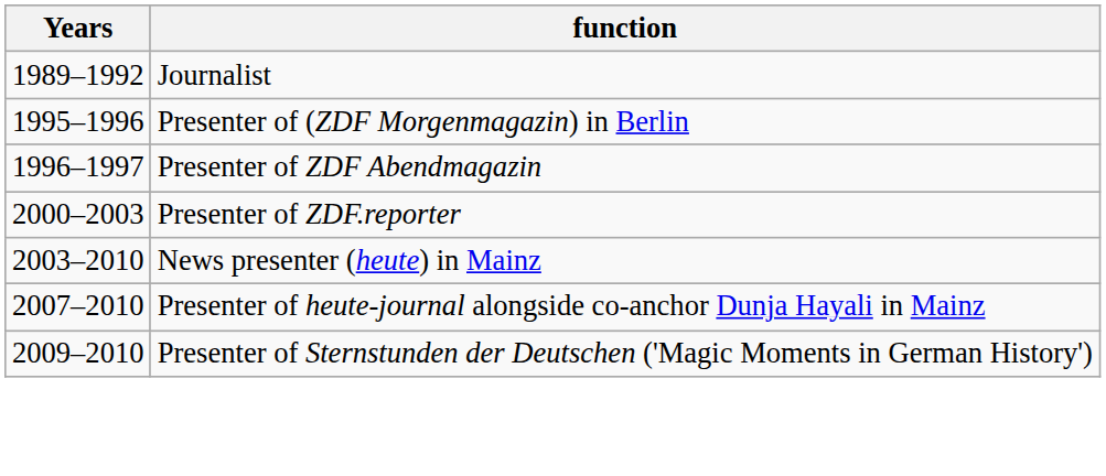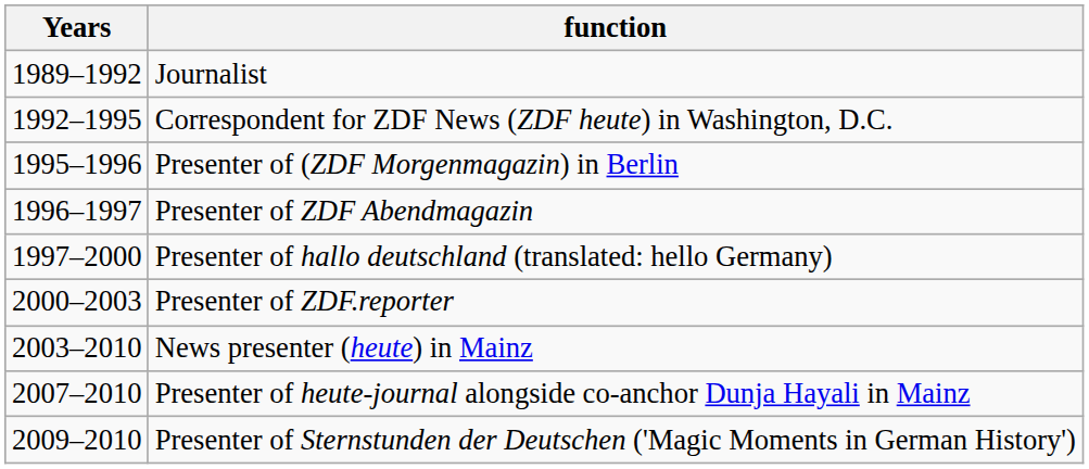+ row: 1992–1995 | Correspondent for ZDF News (ZDF heute) in Washington, D.C.
+ row: 1997–2000 | Presenter of hallo deutschland (translated: hello Germany)
